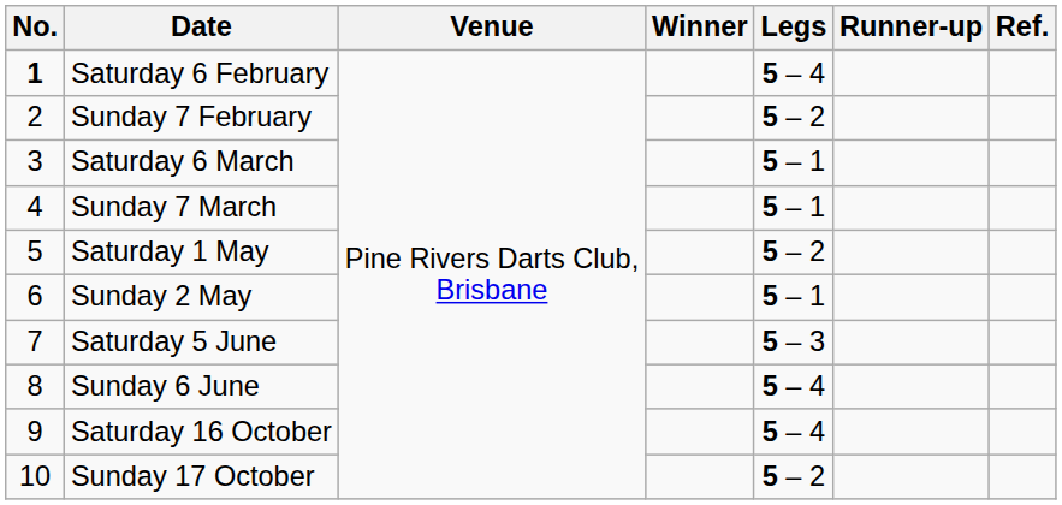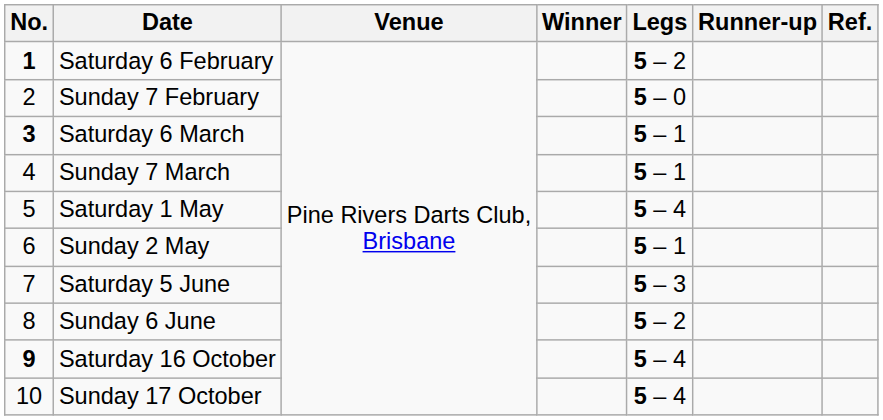Saturday 6 February | Legs: 5 – 4 -> 5 – 2
Sunday 7 February | Legs: 5 – 2 -> 5 – 0
Saturday 6 March | No.: normal -> bold
Saturday 1 May | Legs: 5 – 2 -> 5 – 4
Sunday 6 June | Legs: 5 – 4 -> 5 – 2
Saturday 16 October | No.: normal -> bold
Sunday 17 October | Legs: 5 – 2 -> 5 – 4
